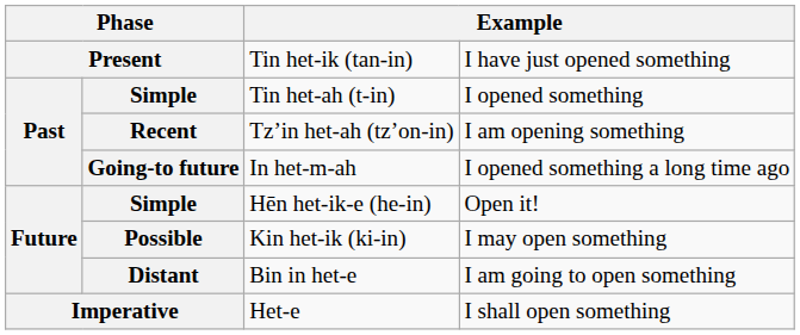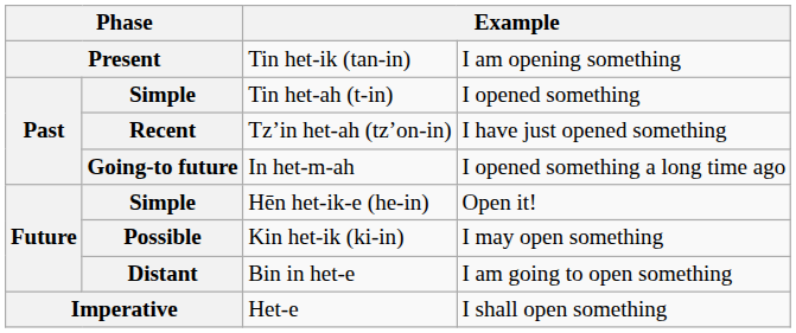Tin het-ik (tan-in) | column 4: I have just opened something -> I am opening something
Tzʼin het-ah (tzʼon-in) | column 4: I am opening something -> I have just opened something
